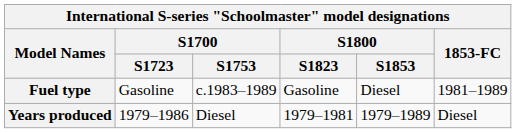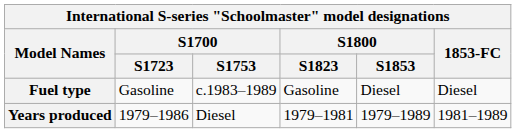Fuel type | 1853-FC: 1981–1989 -> Diesel
Years produced | 1853-FC: Diesel -> 1981–1989
